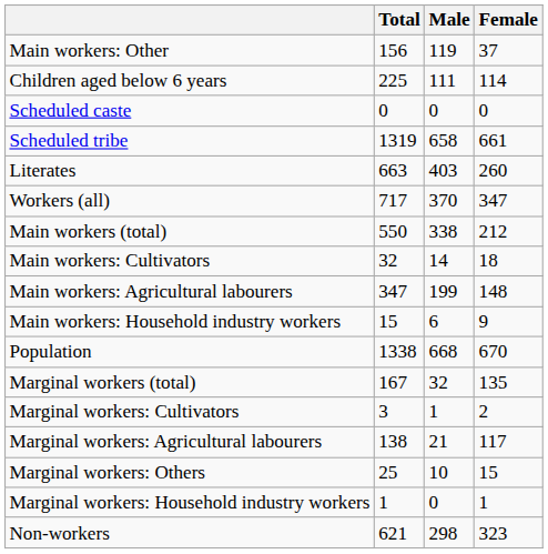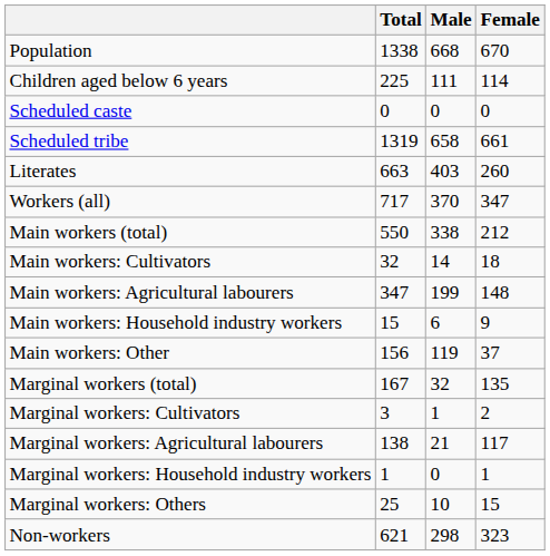rows swapped: Population <-> Main workers: Other
rows swapped: Marginal workers: Household industry workers <-> Marginal workers: Others
